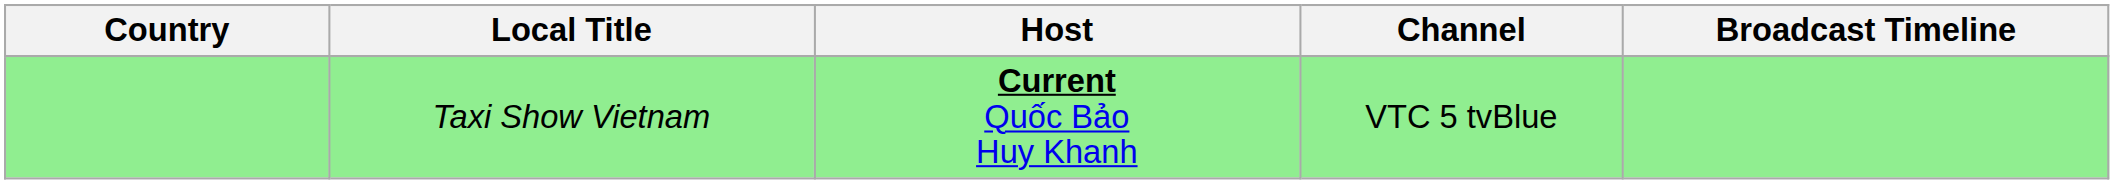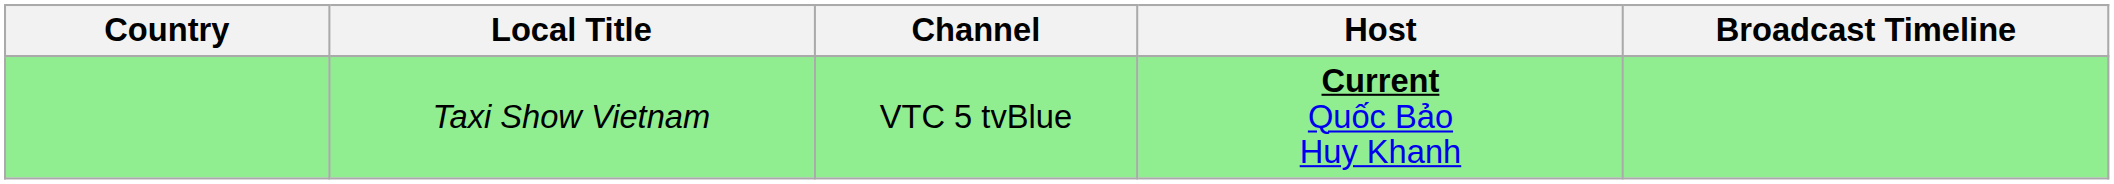columns swapped: Host <-> Channel
